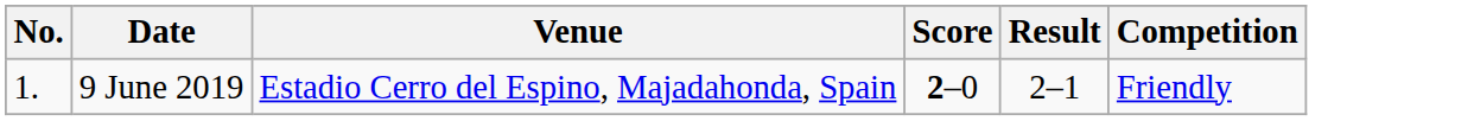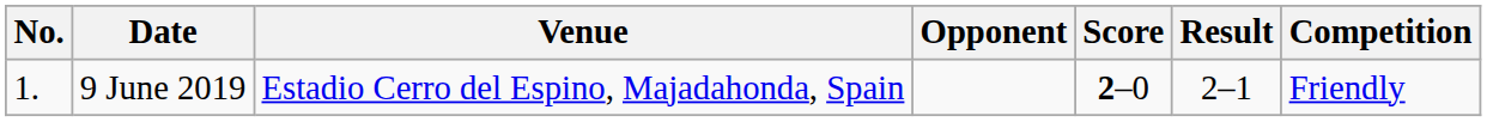+ column: Opponent
